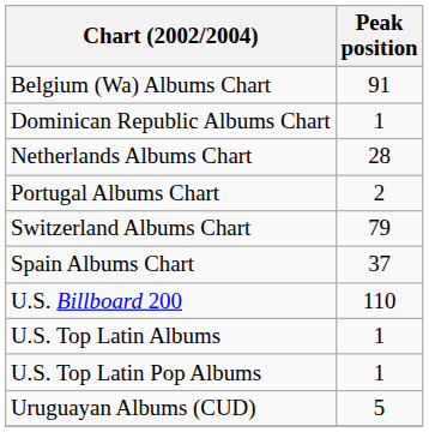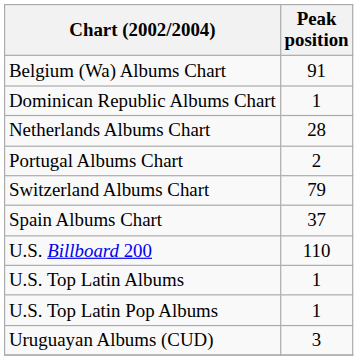Uruguayan Albums (CUD) | Peak position: 5 -> 3
